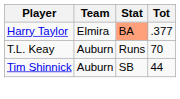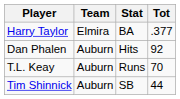Harry Taylor | Stat: lightsalmon background -> no background
+ row: Dan Phalen | Auburn | Hits | 92
